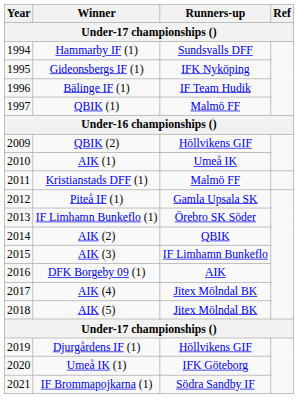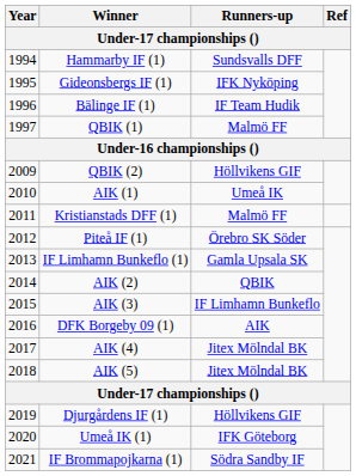Piteå IF (1) | Runners-up: Gamla Upsala SK -> Örebro SK Söder
IF Limhamn Bunkeflo (1) | Runners-up: Örebro SK Söder -> Gamla Upsala SK
